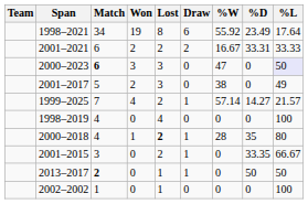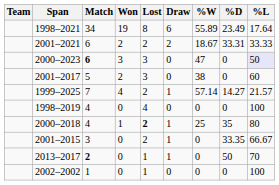1998–2021 | %W: 55.92 -> 55.89
2001–2021 | %W: 16.67 -> 18.67
2001–2017 | %L: 49 -> 60
2000–2018 | %W: 28 -> 25
2013–2017 | %L: 50 -> 70
